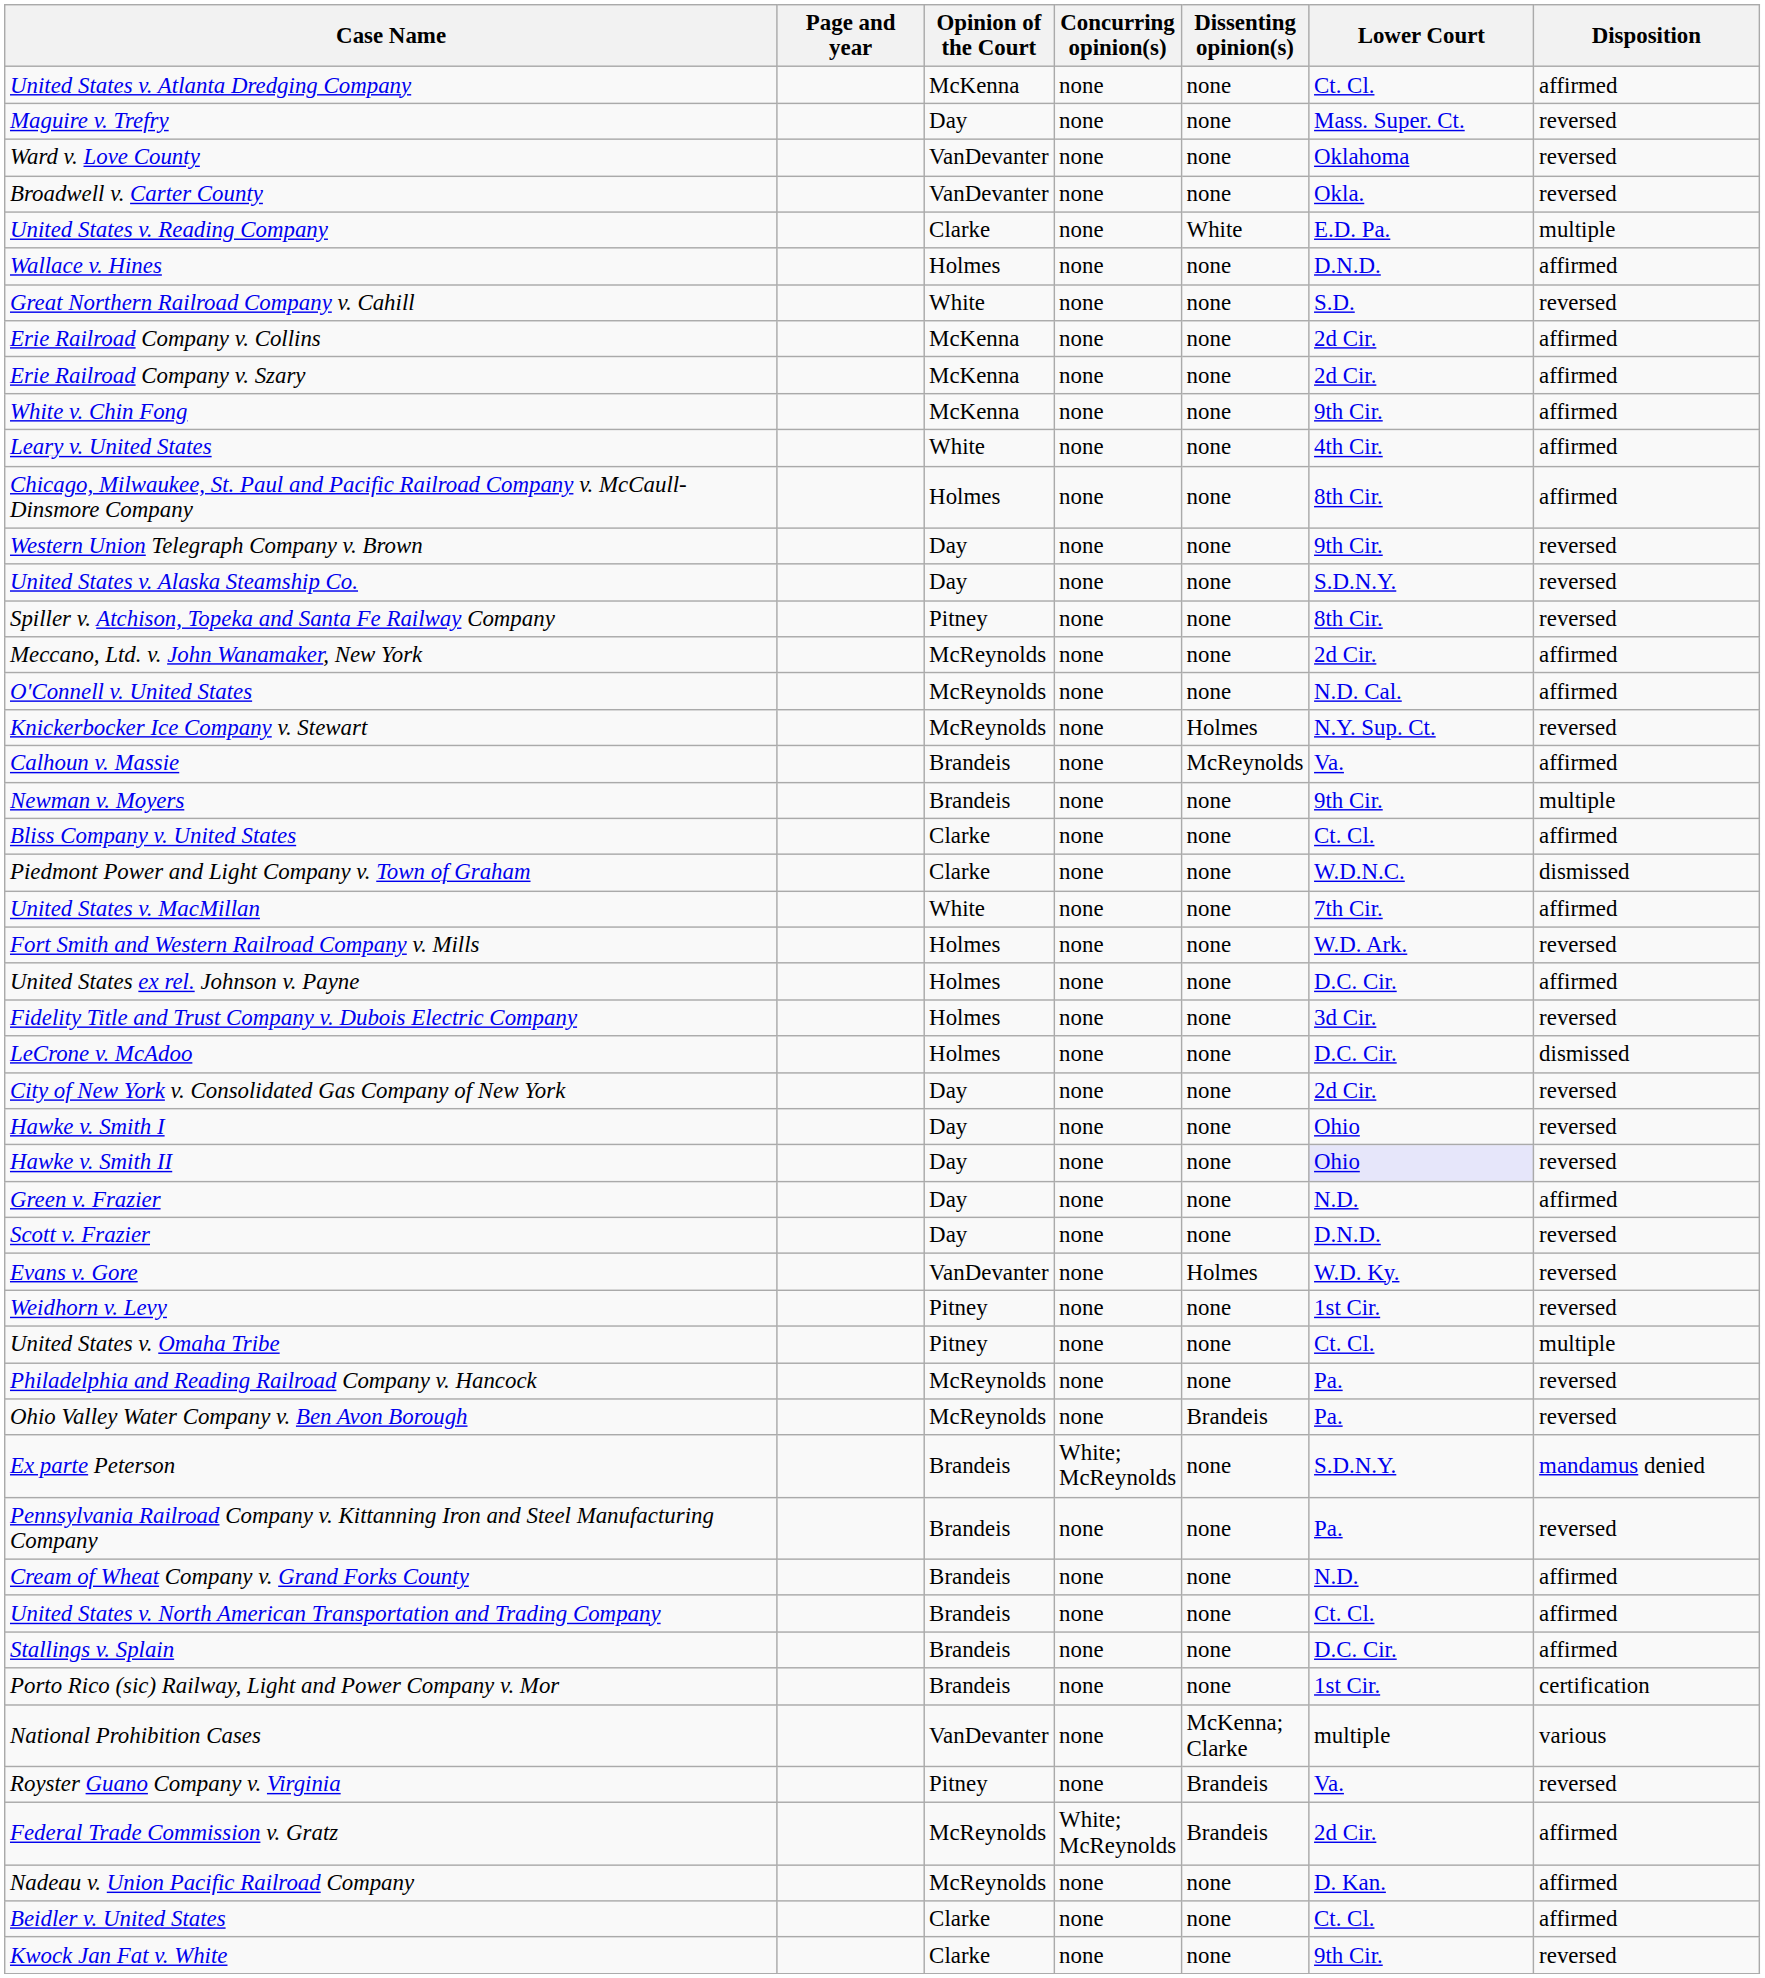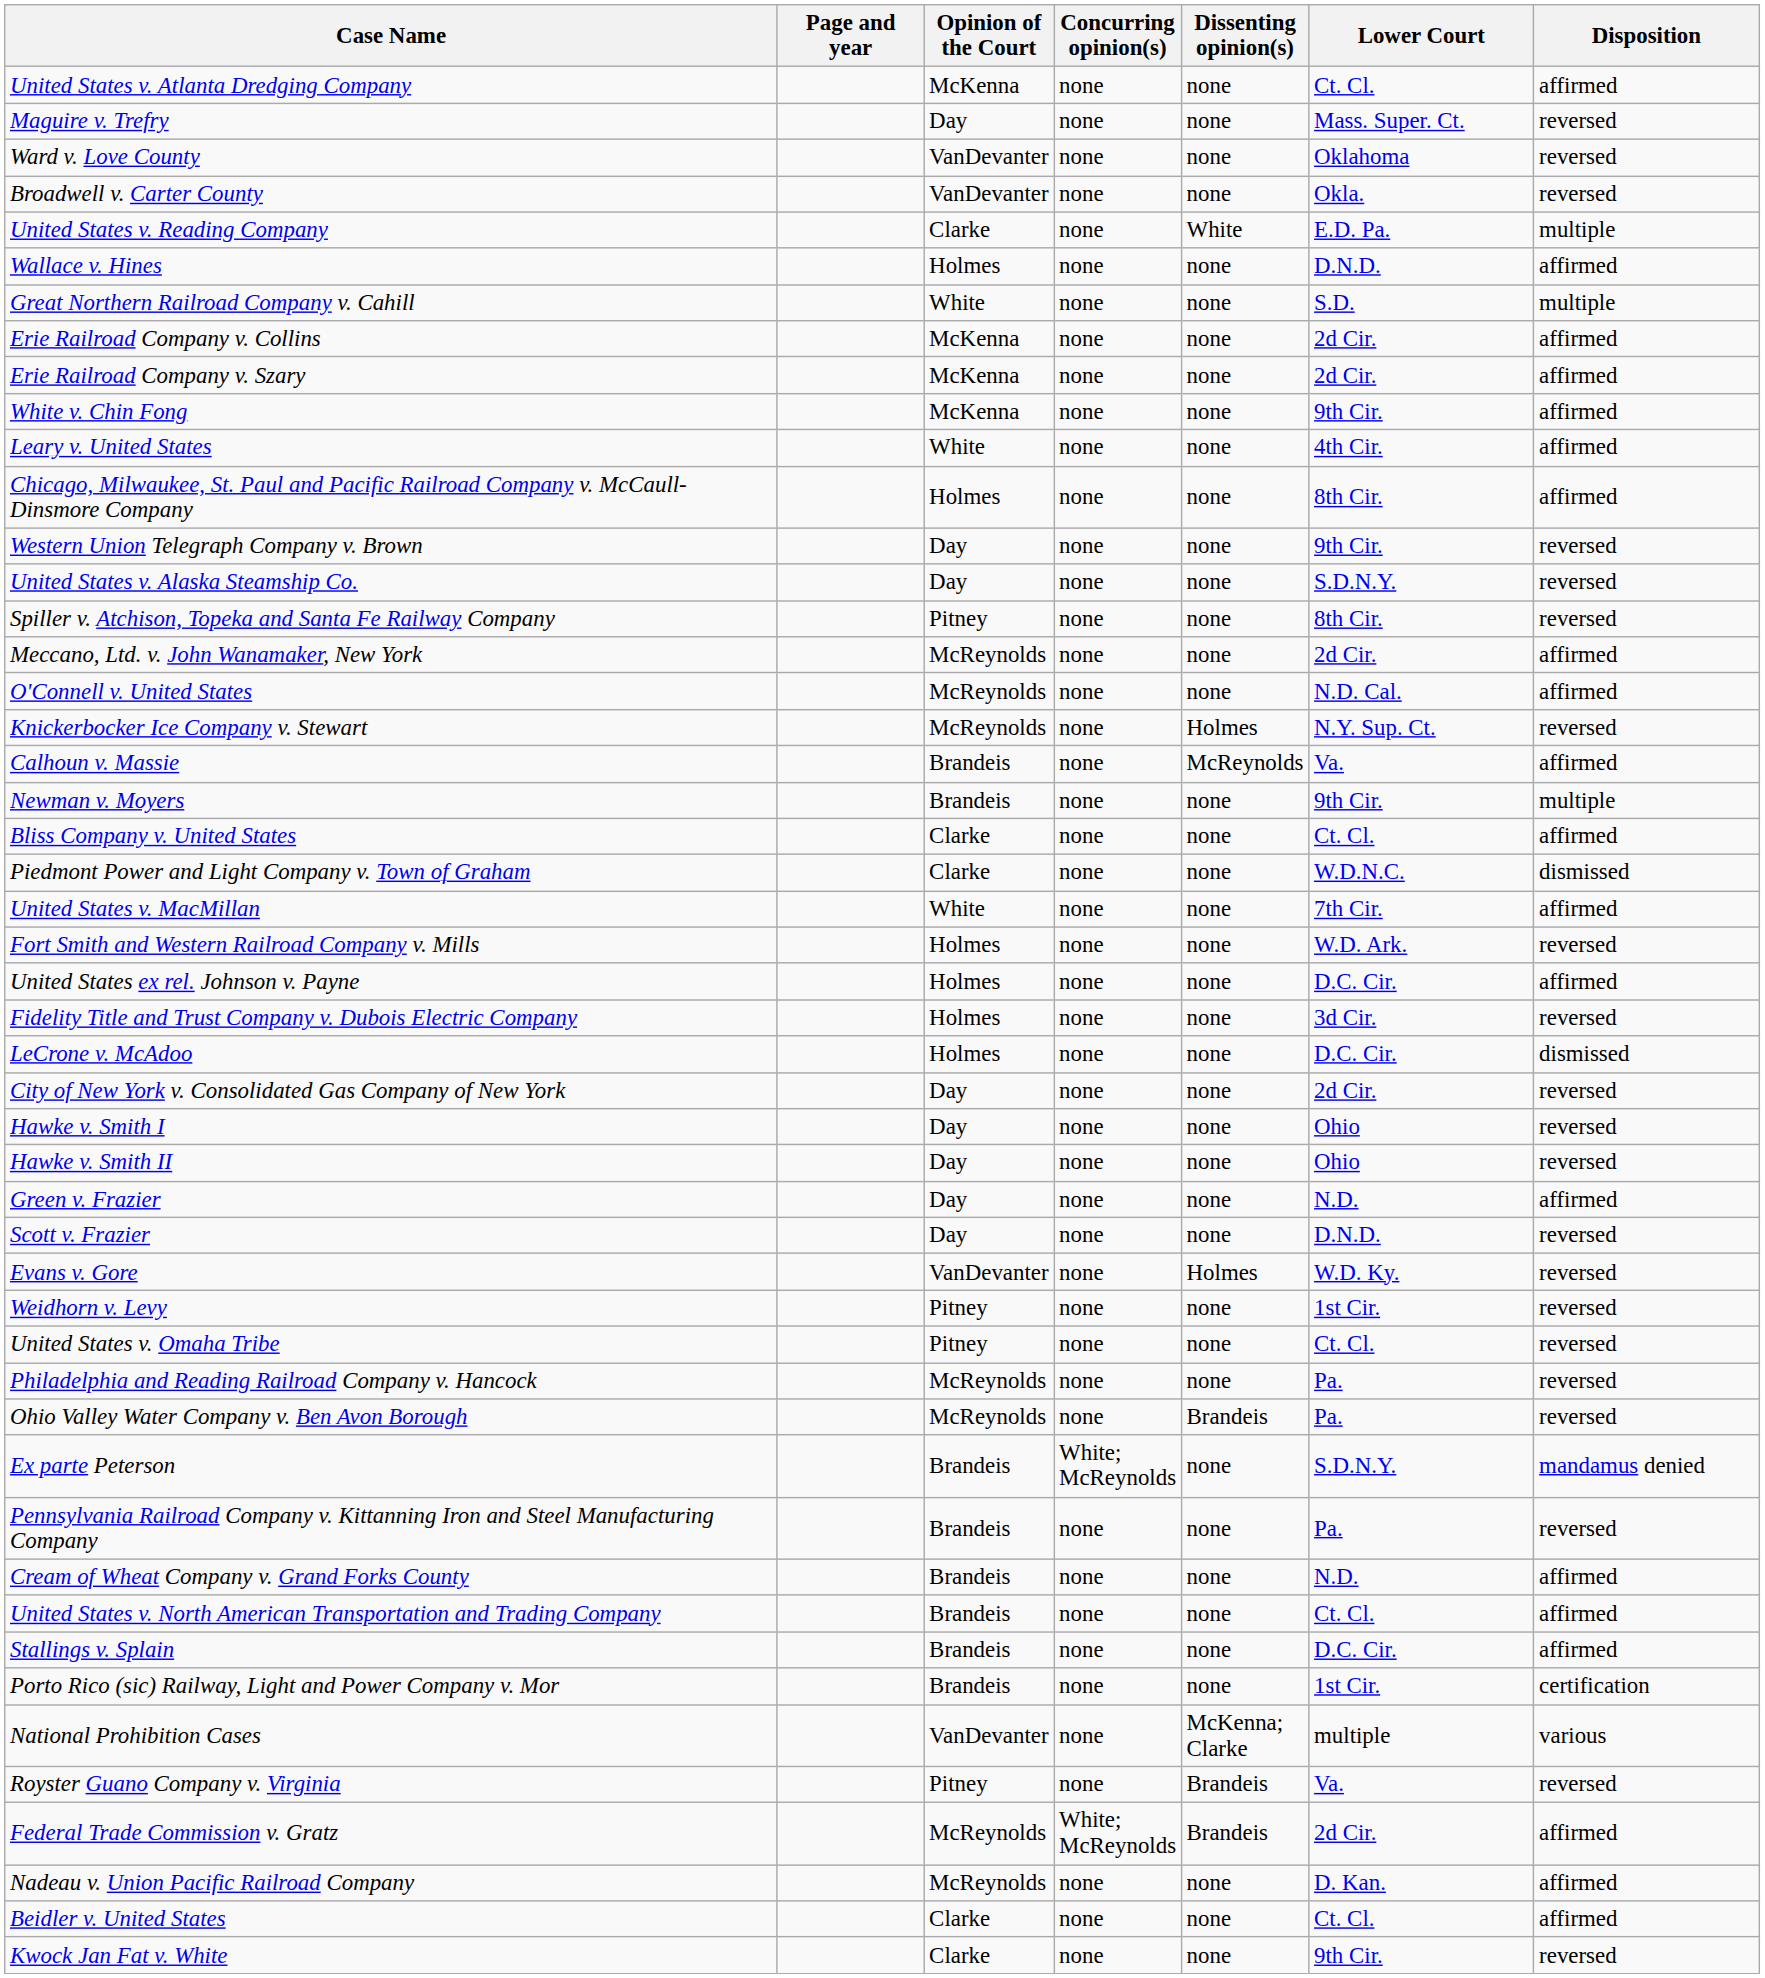Great Northern Railroad Company v. Cahill | Disposition: reversed -> multiple
Hawke v. Smith II | Lower Court: lavender background -> no background
United States v. Omaha Tribe | Disposition: multiple -> reversed
